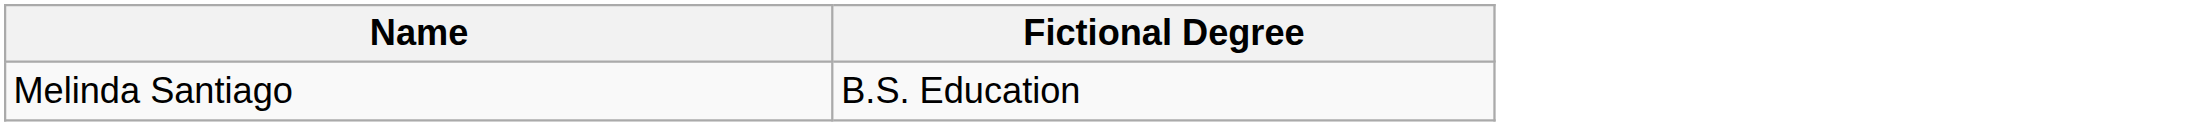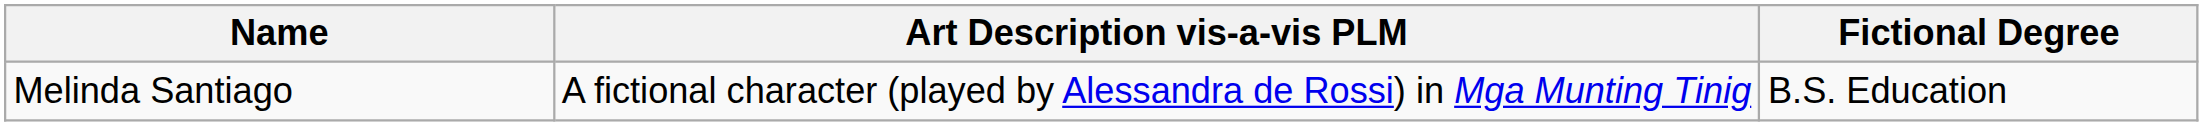+ column: Art Description vis-a-vis PLM | A fictional character (played by Alessandra de Rossi) in Mga Munting Tinig
